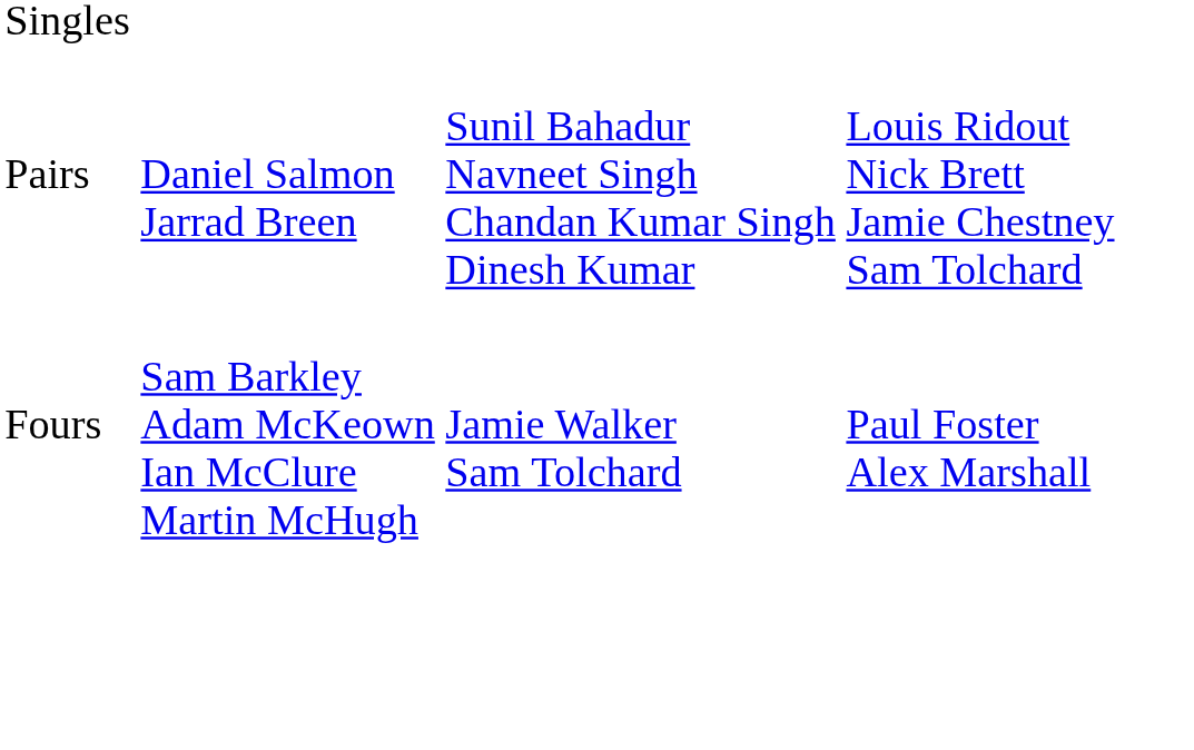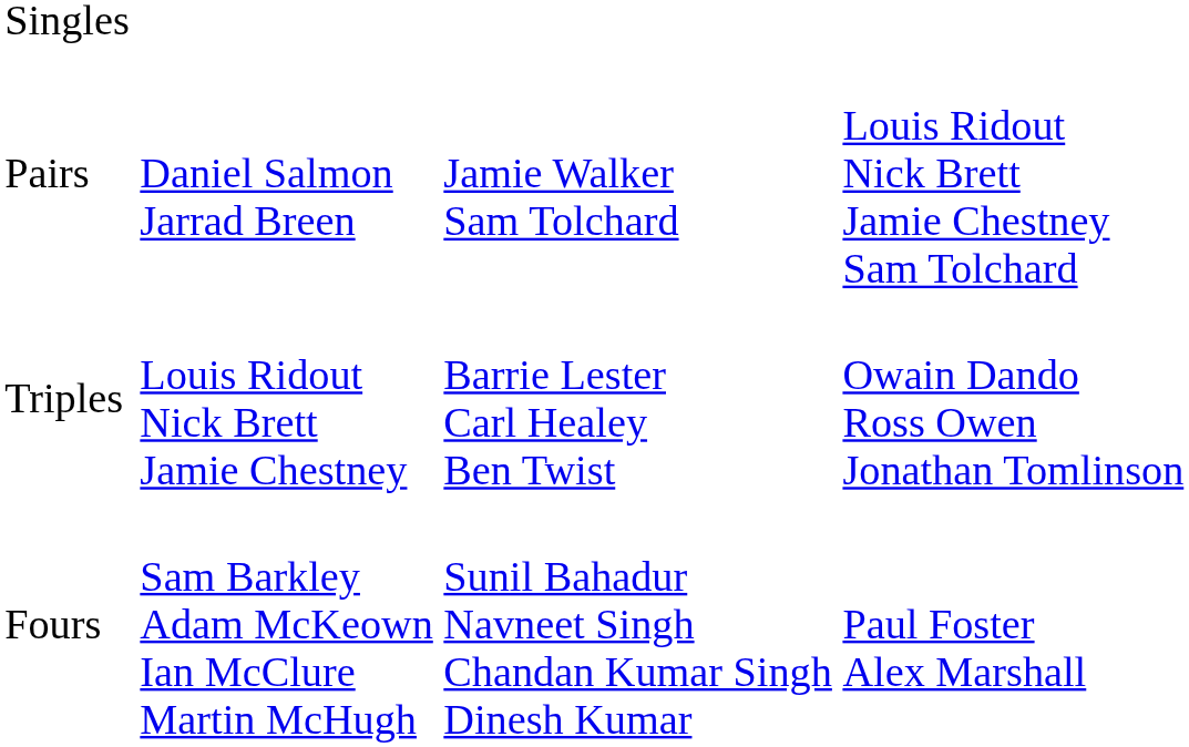Pairs | column 3: Sunil Bahadur Navneet Singh Chandan Kumar Singh Dinesh Kumar -> Jamie Walker Sam Tolchard
+ row: Triples | Louis Ridout Nick Brett Jamie Chestney | Barrie Lester Carl Healey Ben Twist | Owain Dando Ross Owen Jonathan Tomlinson
Fours | column 3: Jamie Walker Sam Tolchard -> Sunil Bahadur Navneet Singh Chandan Kumar Singh Dinesh Kumar
